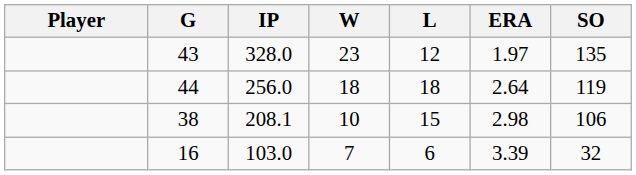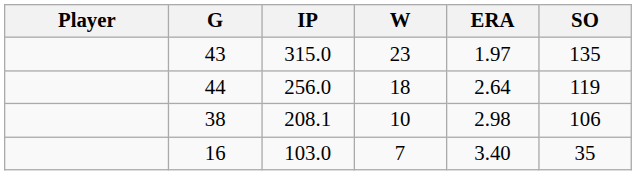- column: L | 12 | 18 | 15 | 6
43 | IP: 328.0 -> 315.0
16 | ERA: 3.39 -> 3.40
16 | SO: 32 -> 35
